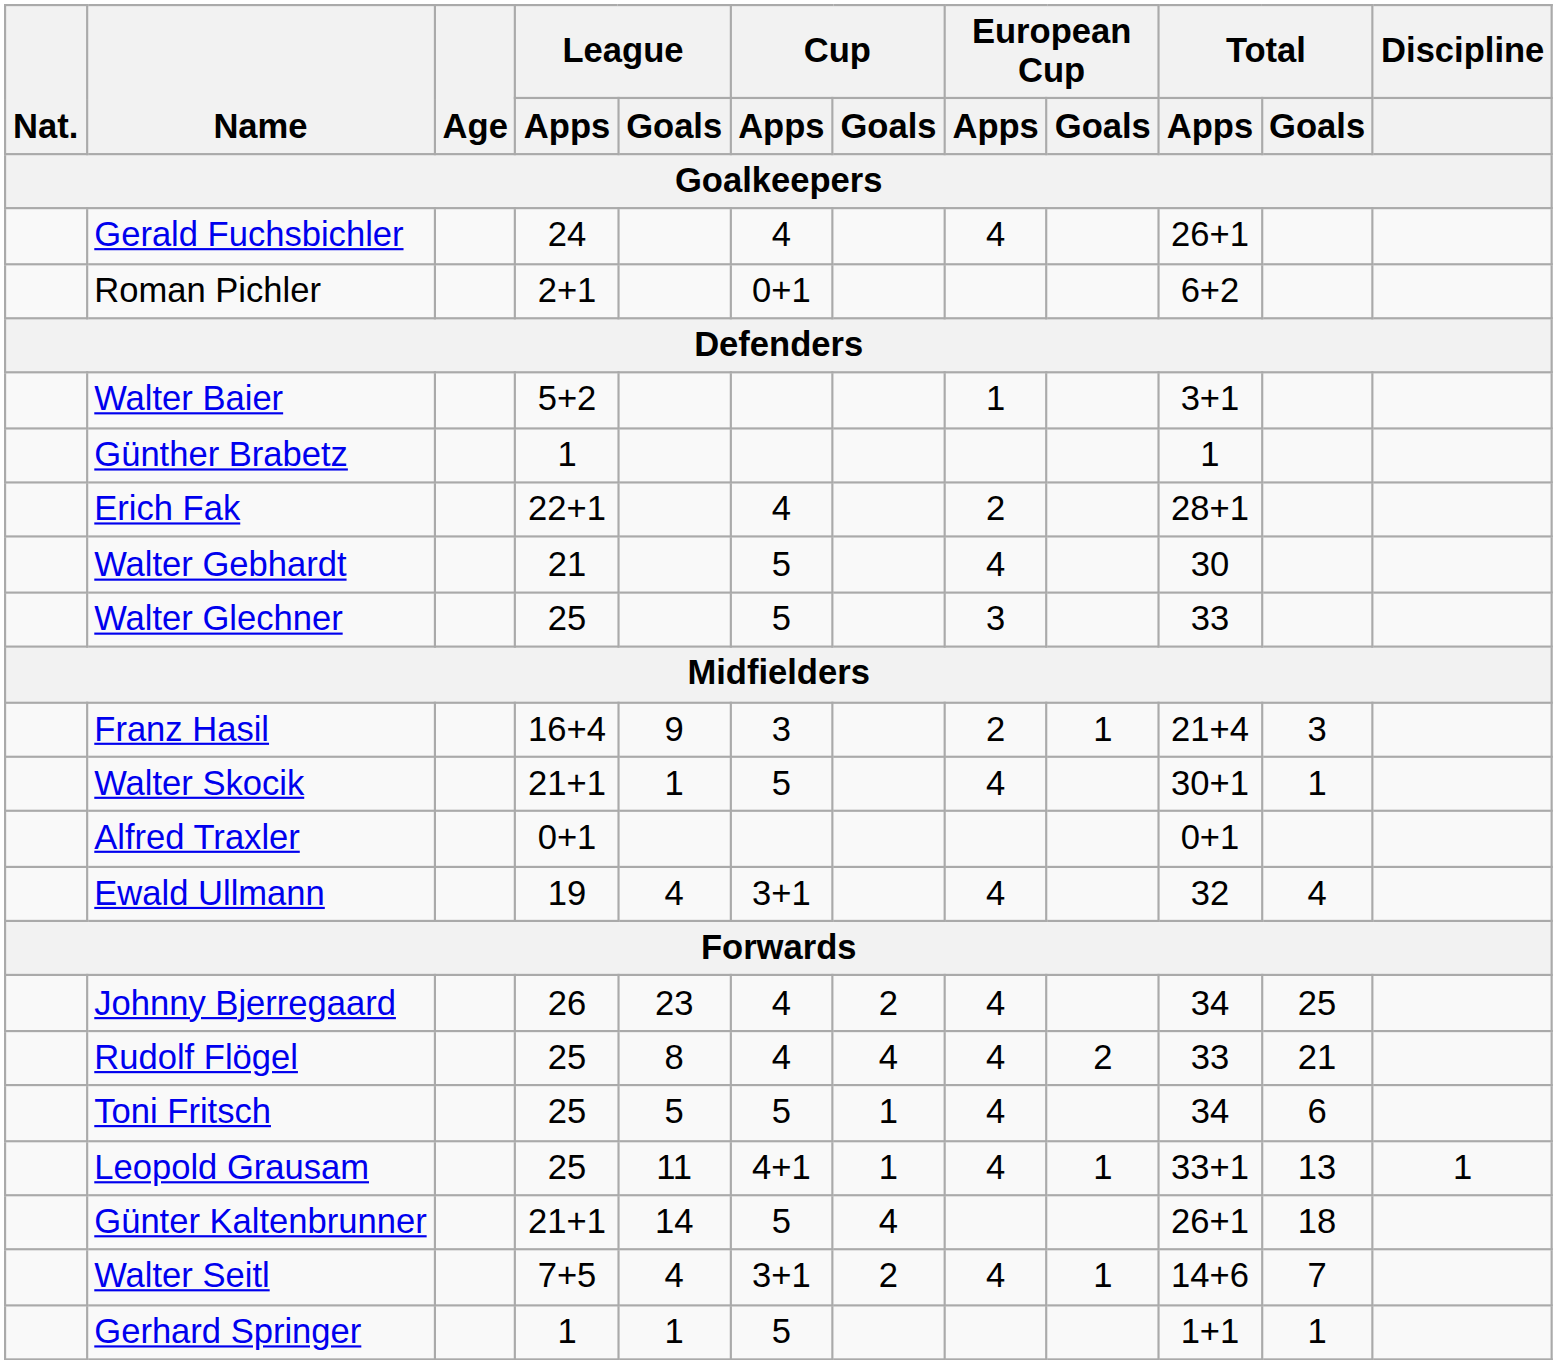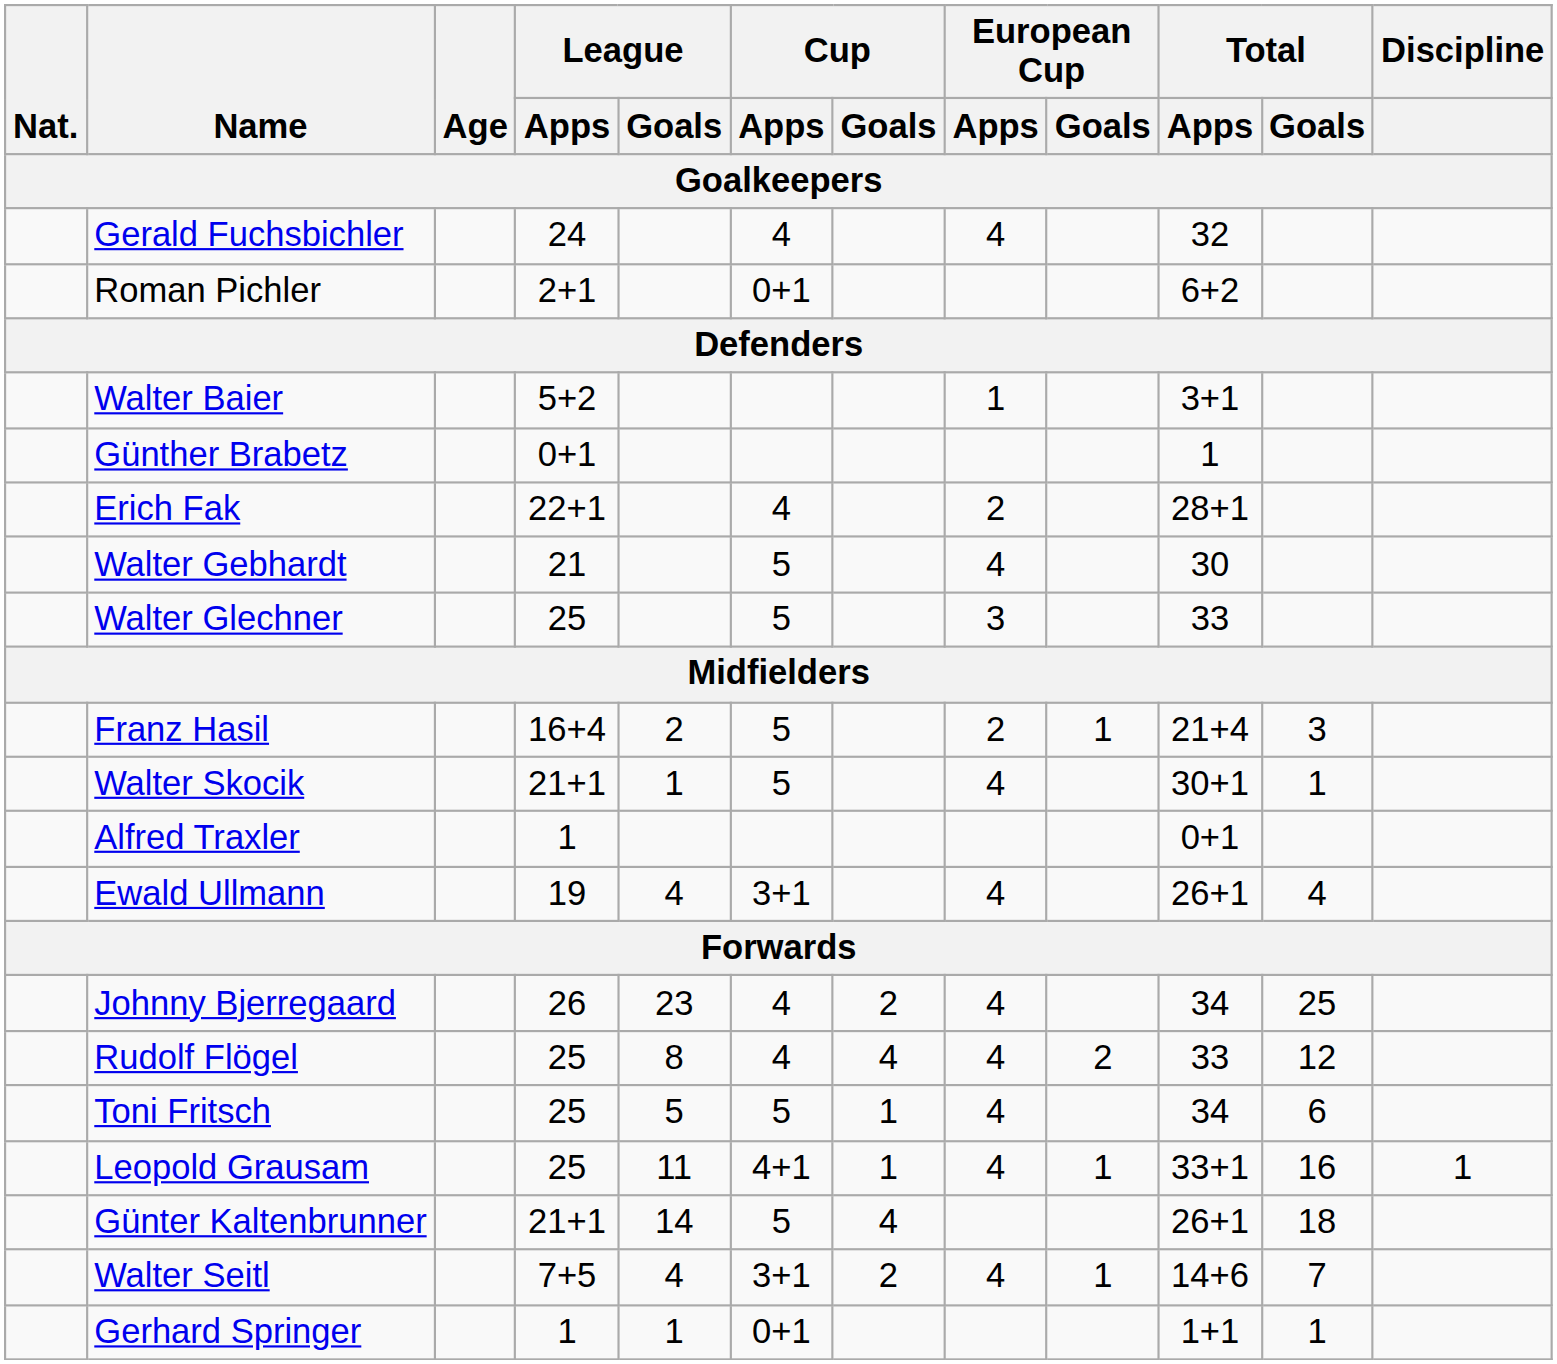Gerald Fuchsbichler | Total / Apps: 26+1 -> 32
Günther Brabetz | League / Apps: 1 -> 0+1
Franz Hasil | League / Goals: 9 -> 2
Franz Hasil | Cup / Apps: 3 -> 5
Alfred Traxler | League / Apps: 0+1 -> 1
Ewald Ullmann | Total / Apps: 32 -> 26+1
Rudolf Flögel | Total / Goals: 21 -> 12
Leopold Grausam | Total / Goals: 13 -> 16
Gerhard Springer | Cup / Apps: 5 -> 0+1
